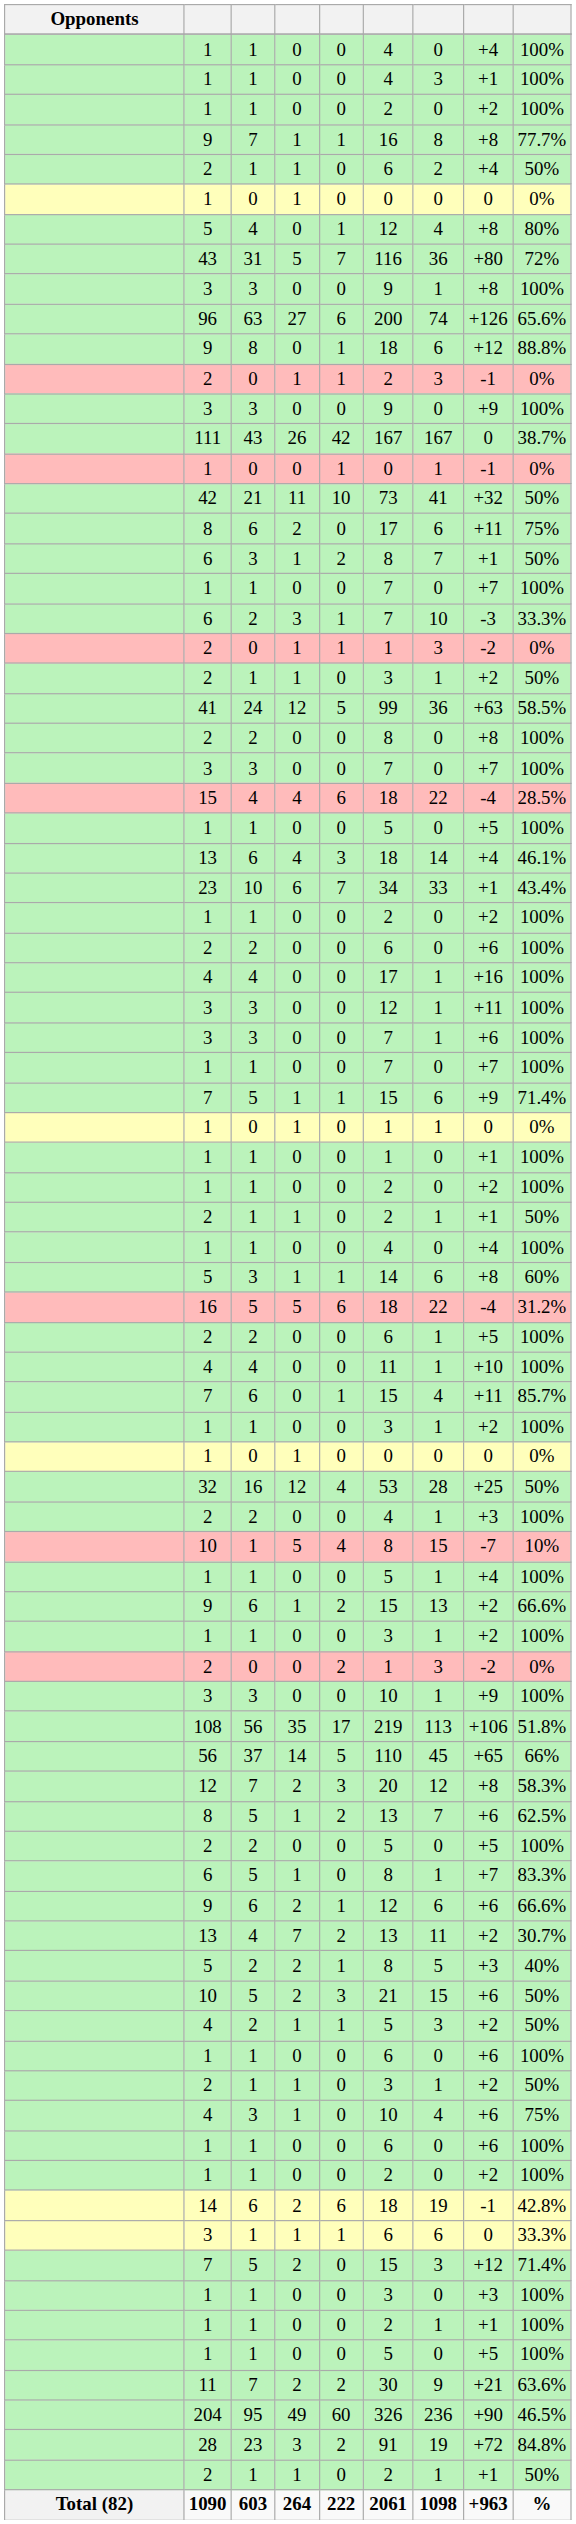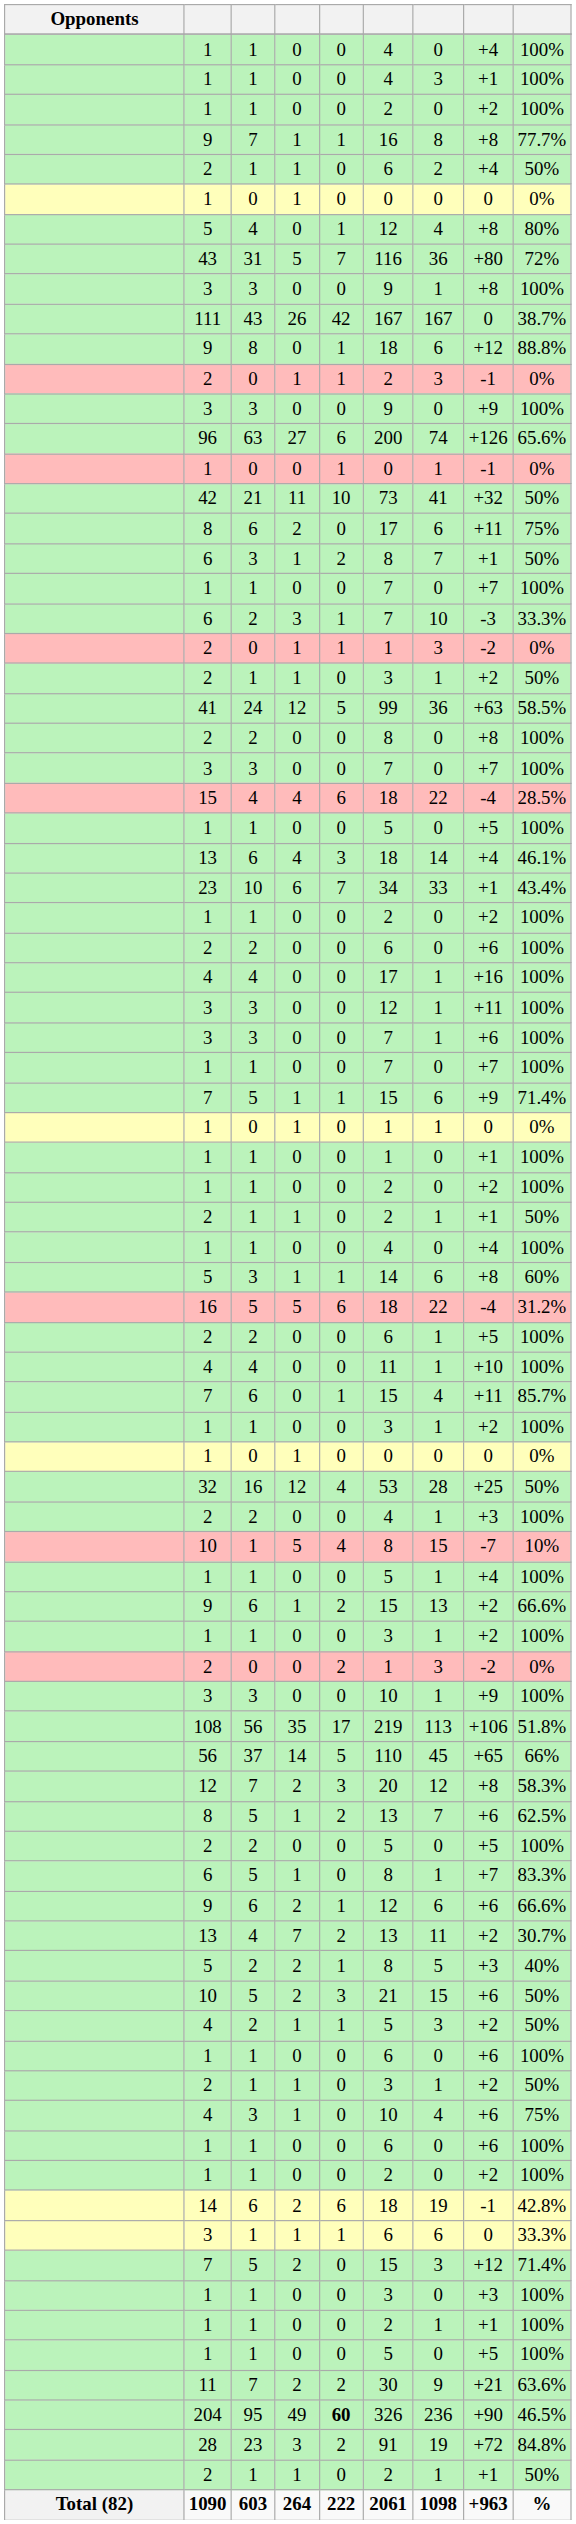rows swapped: 111 <-> 96
204 | column 5: normal -> bold
